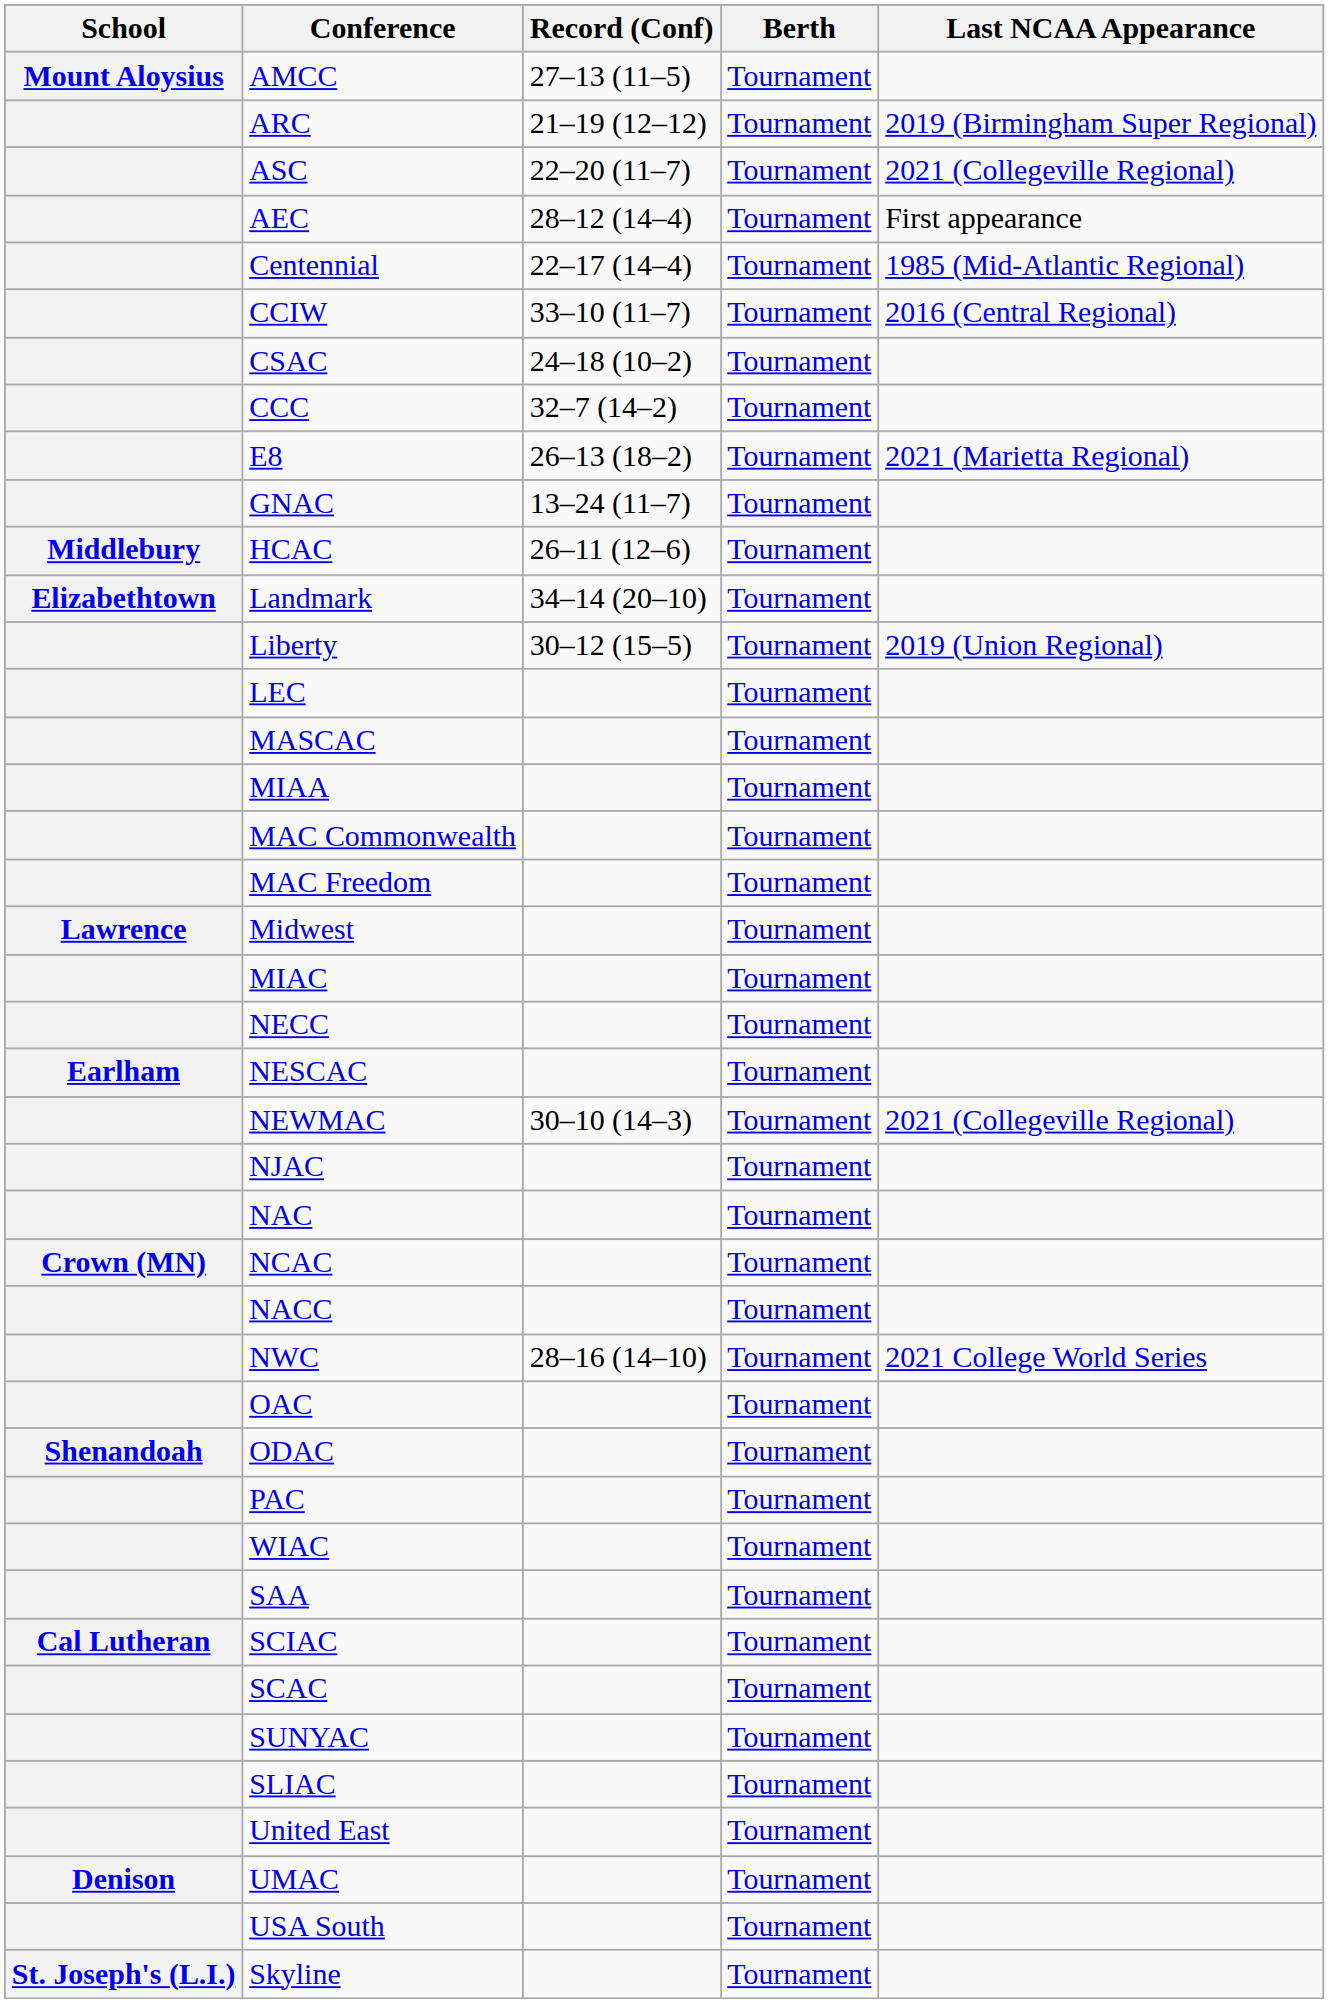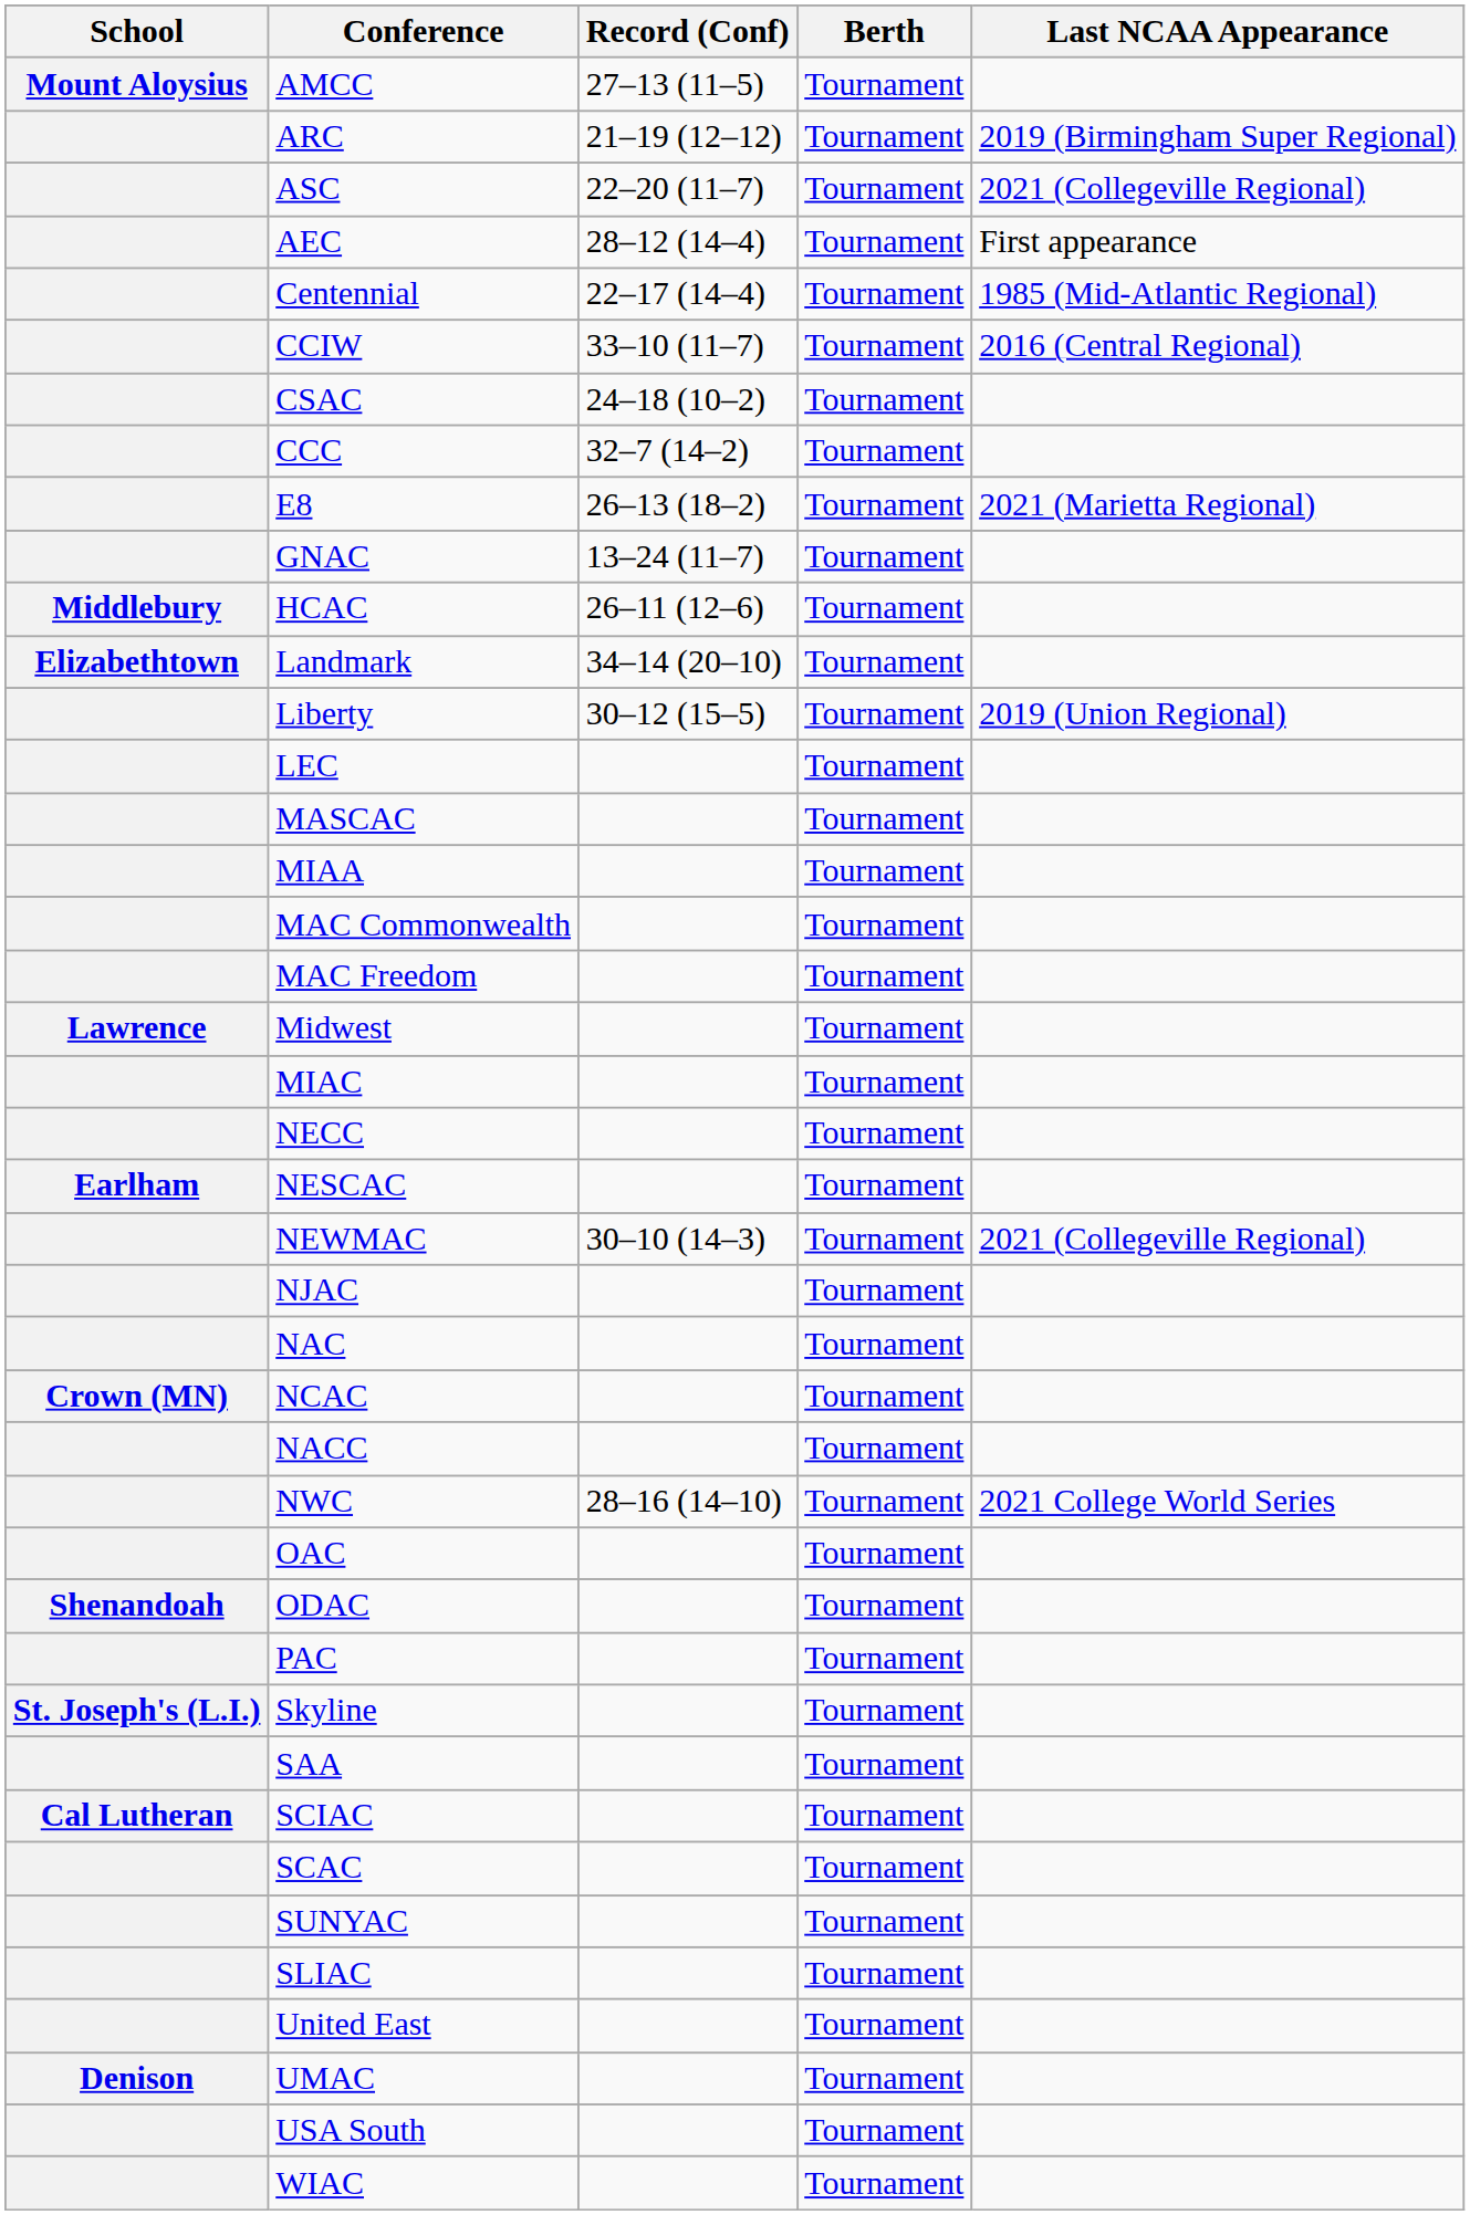rows swapped: Skyline <-> WIAC
